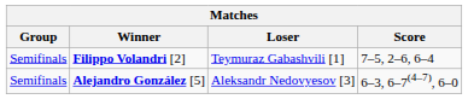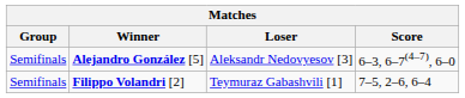rows swapped: Alejandro González [5] <-> Filippo Volandri [2]
